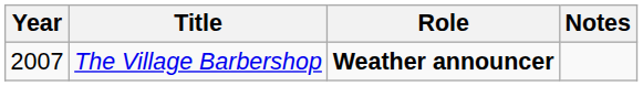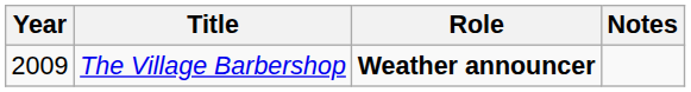The Village Barbershop | Year: 2007 -> 2009
